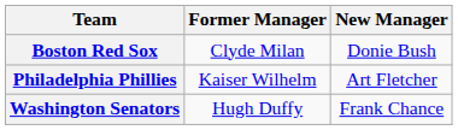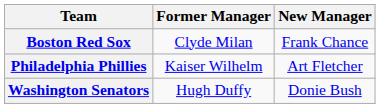Boston Red Sox | New Manager: Donie Bush -> Frank Chance
Washington Senators | New Manager: Frank Chance -> Donie Bush
